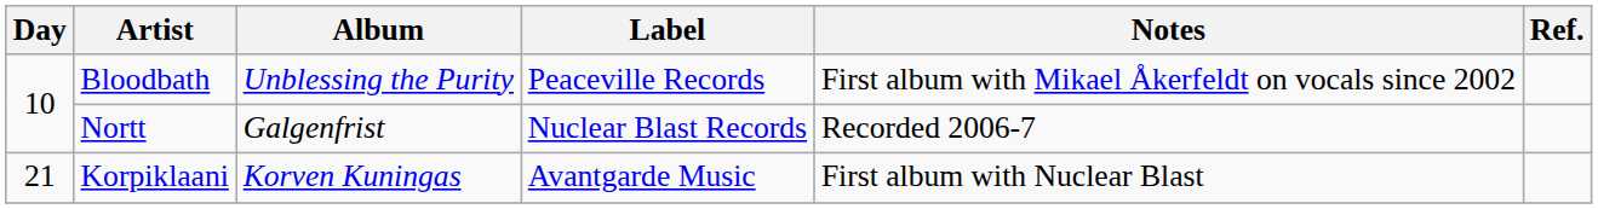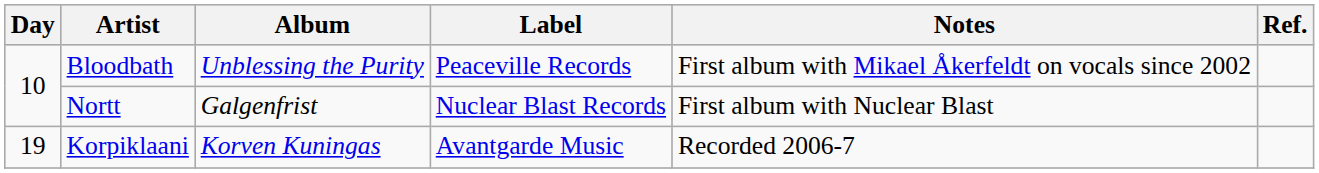Nortt | Notes: Recorded 2006-7 -> First album with Nuclear Blast
Korpiklaani | Day: 21 -> 19
Korpiklaani | Notes: First album with Nuclear Blast -> Recorded 2006-7
